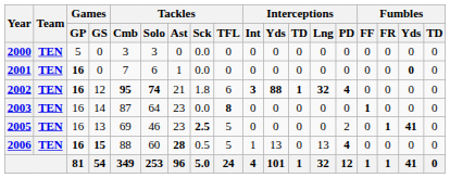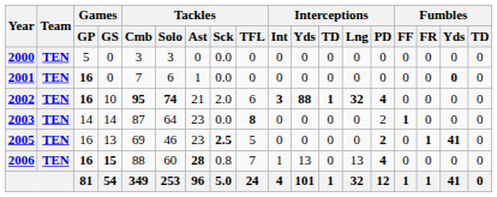2002 | Games / GS: 12 -> 10
2002 | Tackles / Sck: 1.8 -> 2.0
2003 | Games / GP: 16 -> 14
2003 | Interceptions / PD: 0 -> 2
2005 | Interceptions / PD: normal -> bold
2006 | Tackles / Sck: 0.5 -> 0.8
2006 | Tackles / TFL: 5 -> 7
